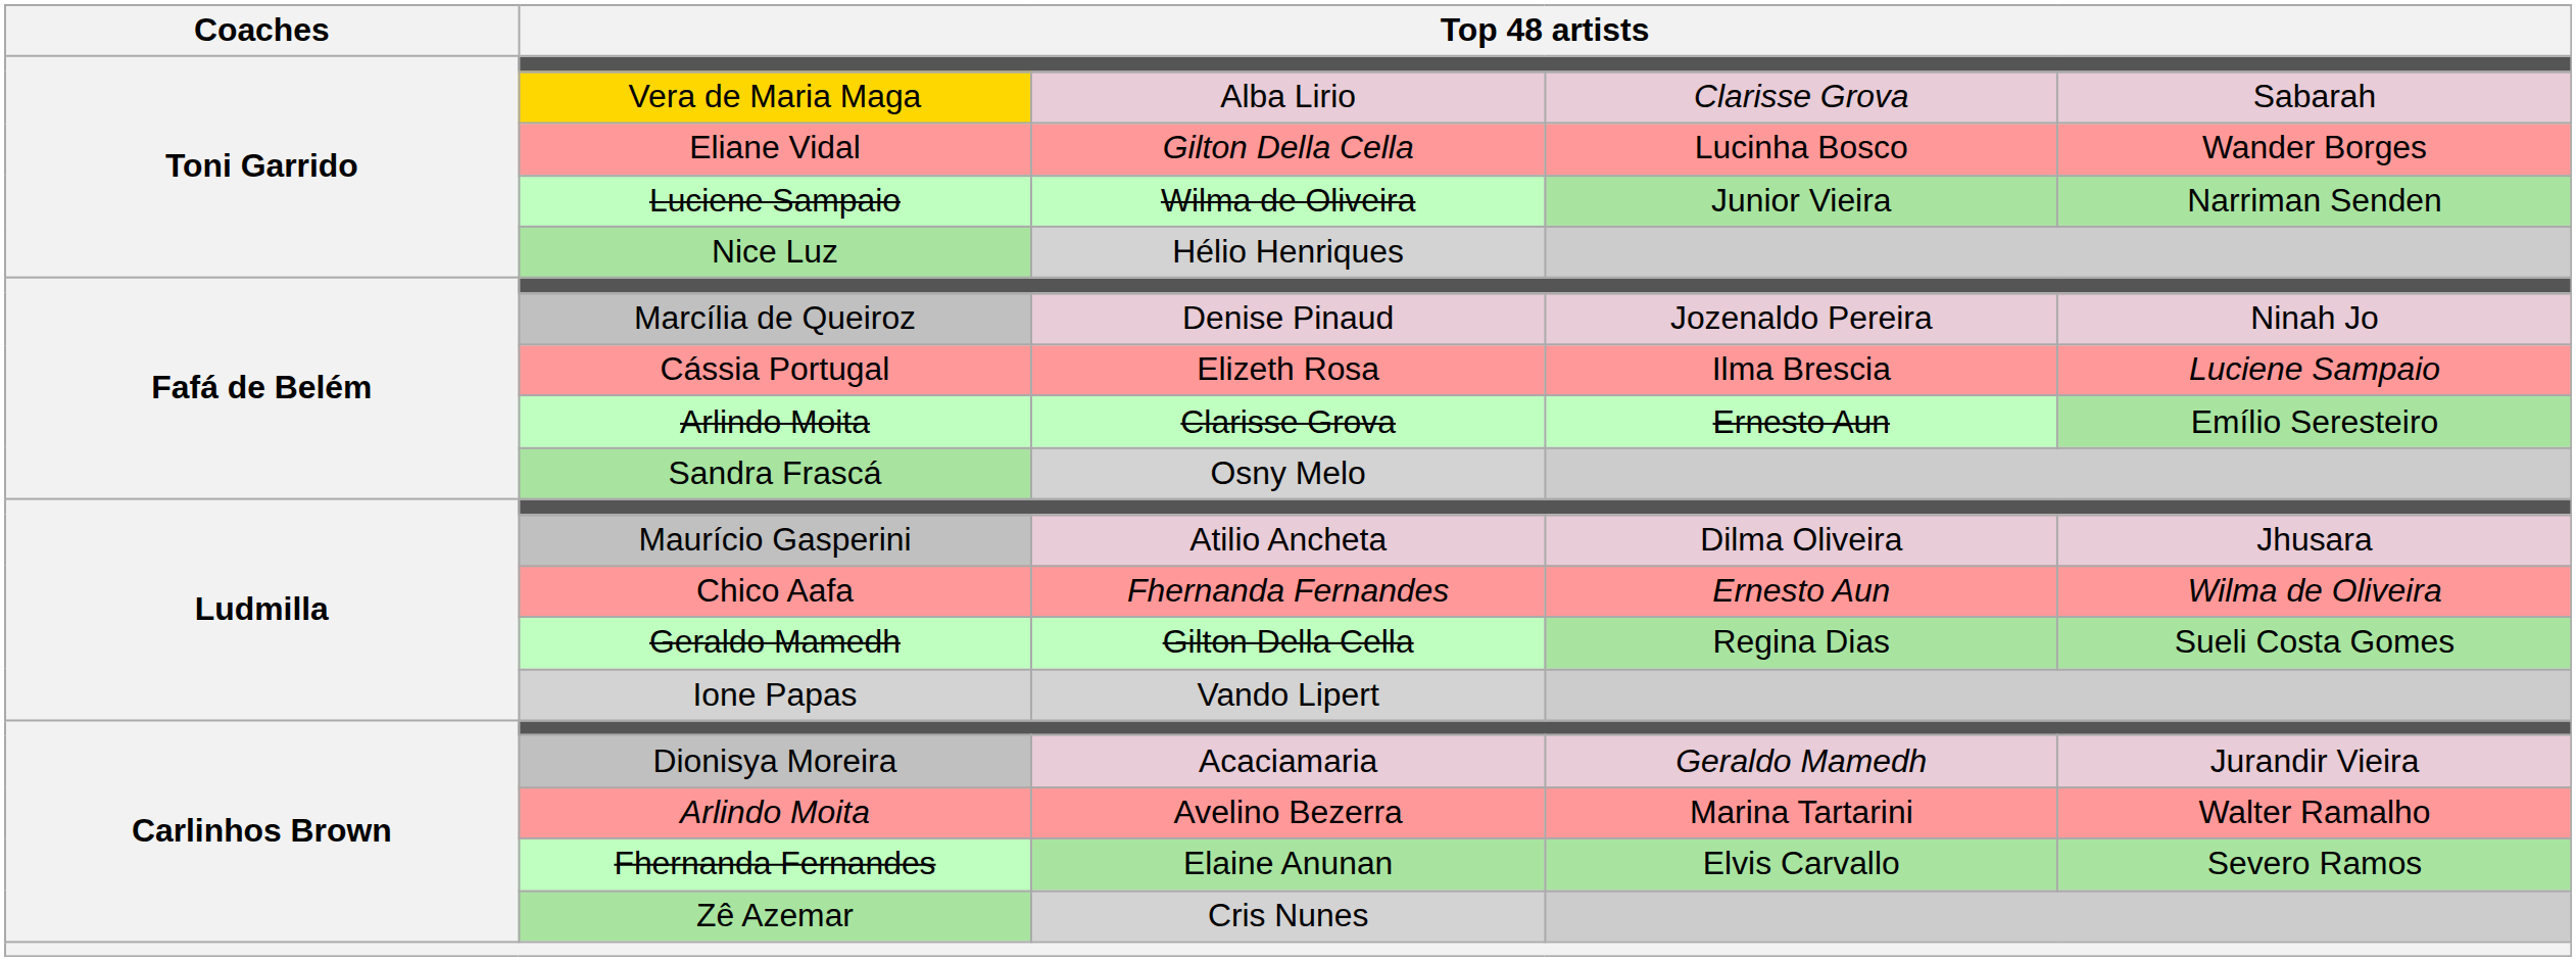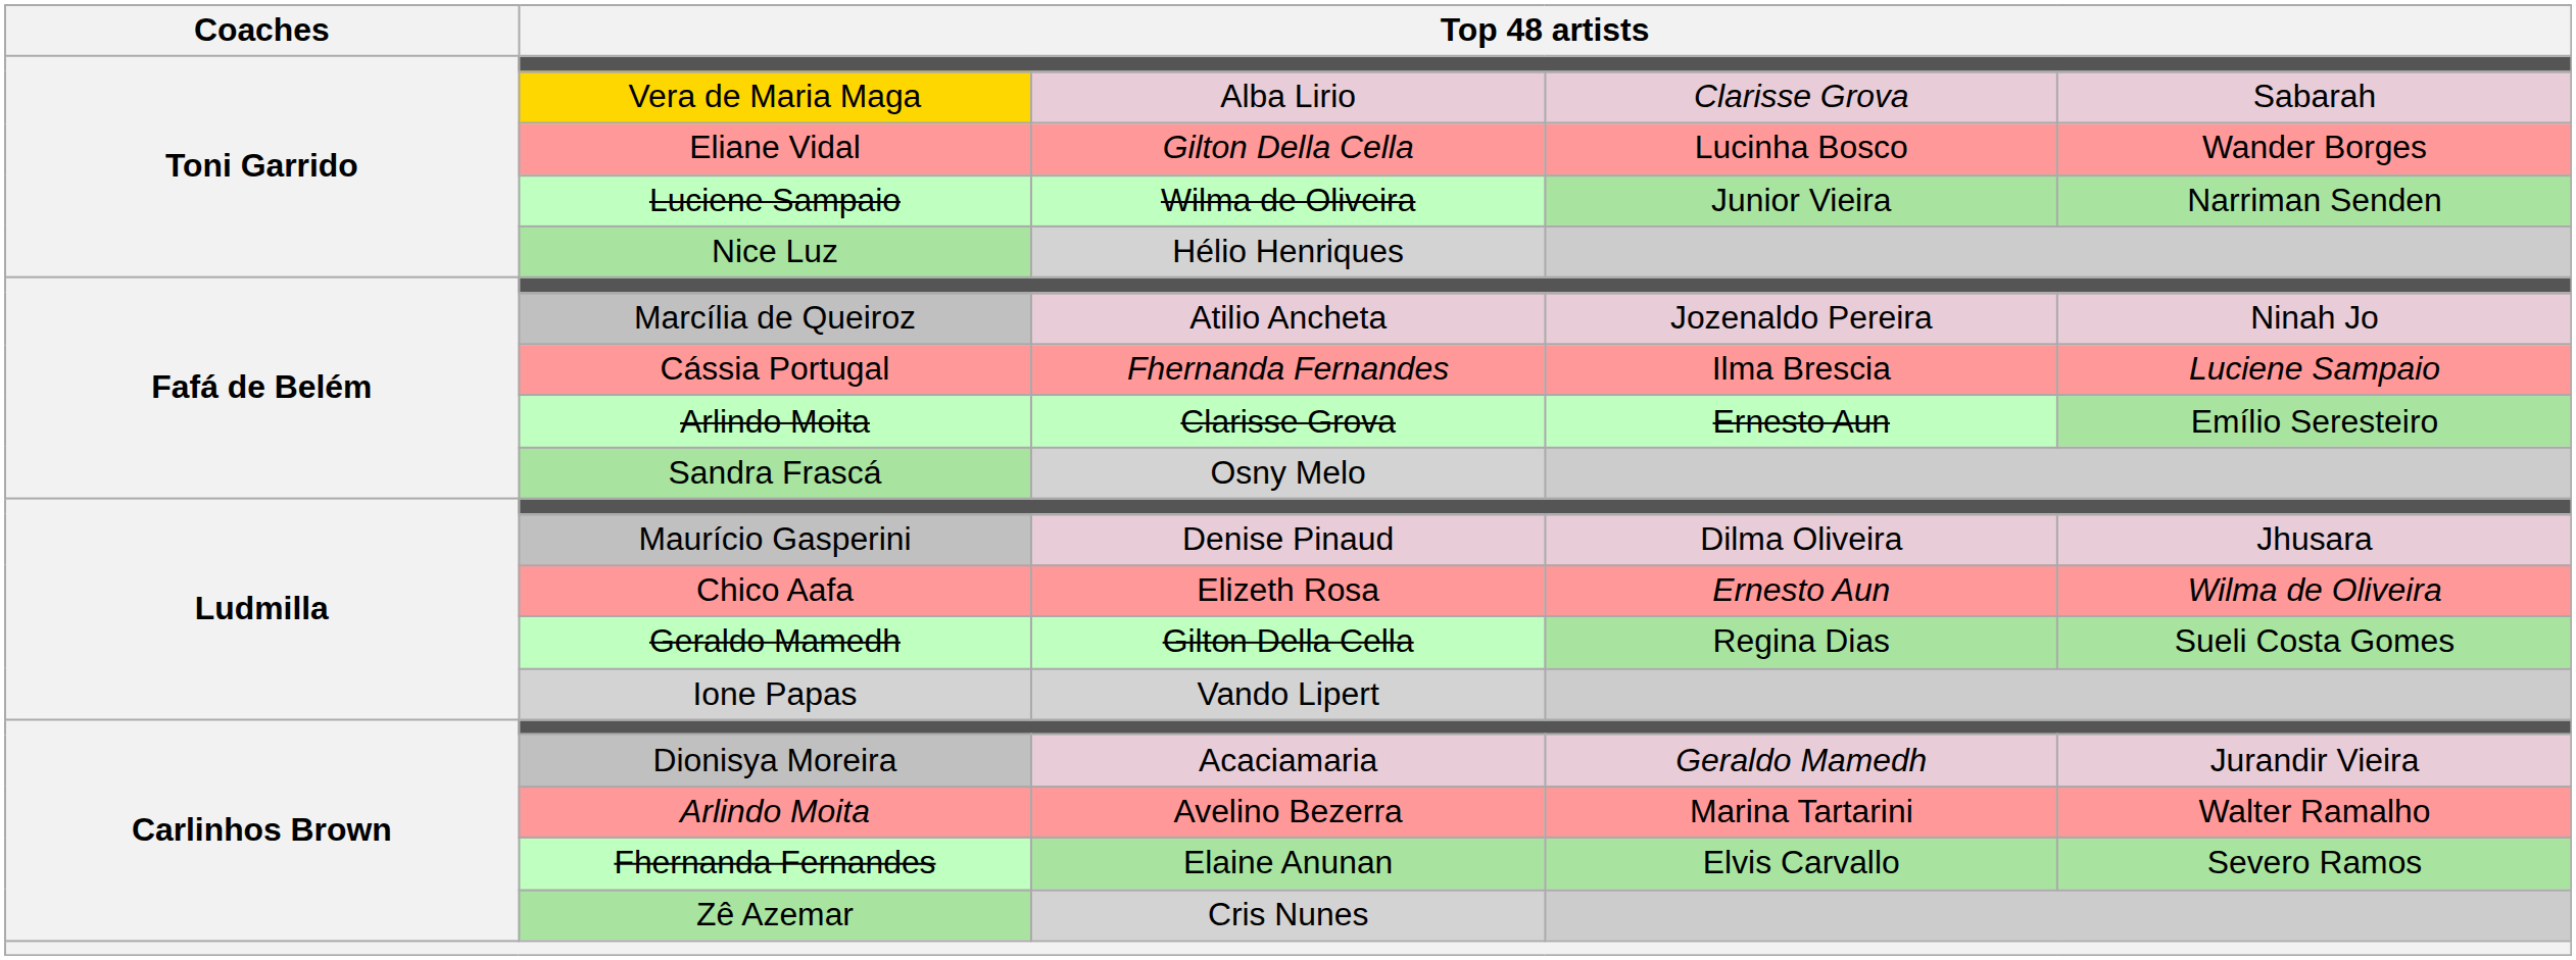Marcília de Queiroz | column 3: Denise Pinaud -> Atilio Ancheta
Cássia Portugal | column 3: Elizeth Rosa -> Fhernanda Fernandes
Maurício Gasperini | column 3: Atilio Ancheta -> Denise Pinaud
Chico Aafa | column 3: Fhernanda Fernandes -> Elizeth Rosa
